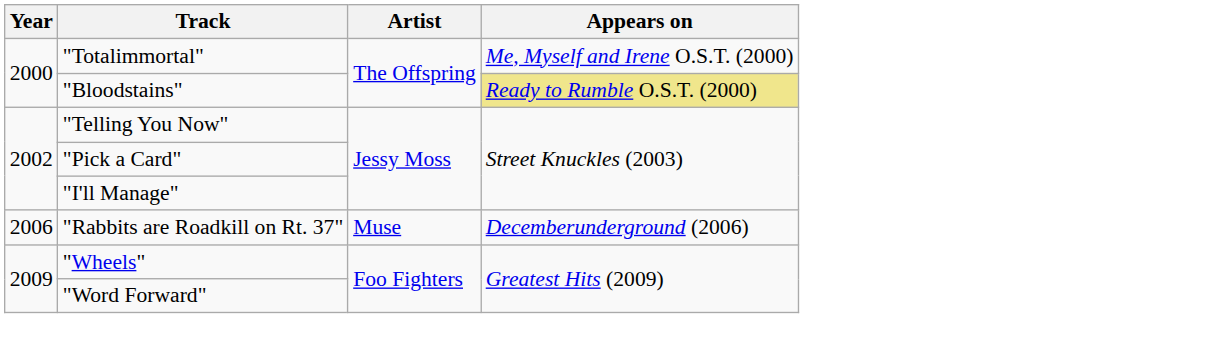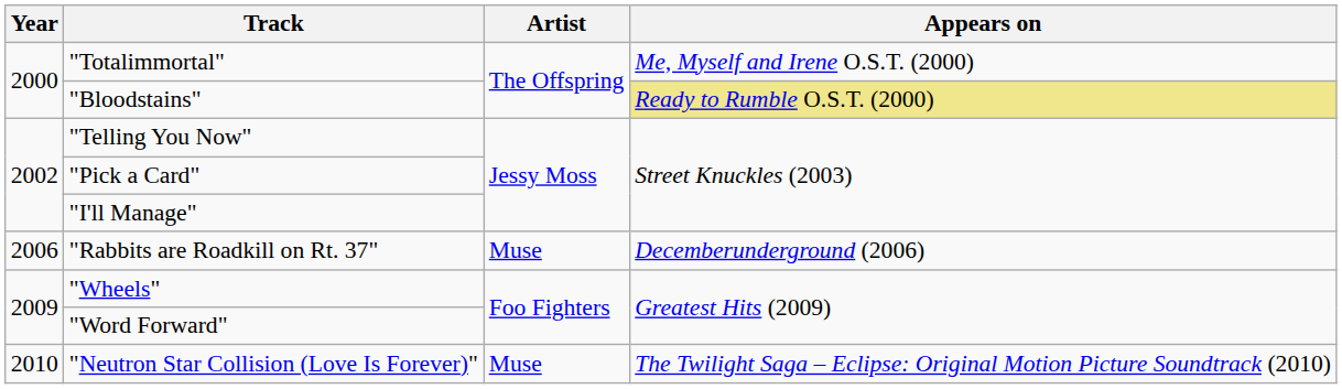+ row: 2010 | "Neutron Star Collision (Love Is Forever)" | Muse | The Twilight Saga – Eclipse: Original Motion Picture Soundtrack (2010)
